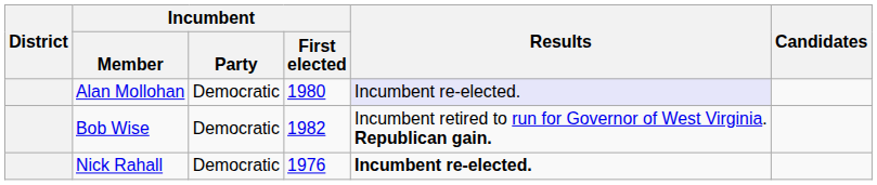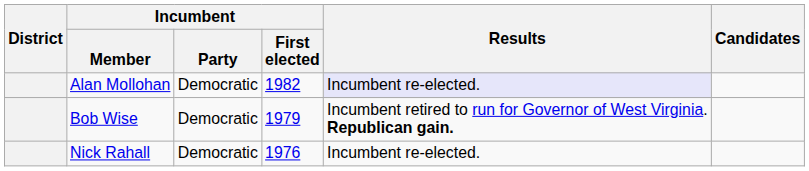Alan Mollohan | Incumbent / First elected: 1980 -> 1982
Bob Wise | Incumbent / First elected: 1982 -> 1979
Nick Rahall | Results: bold -> normal
